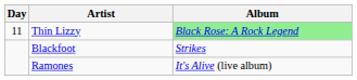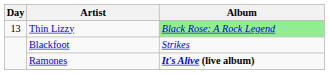Thin Lizzy | Day: 11 -> 13
Ramones | Album: normal -> bold
